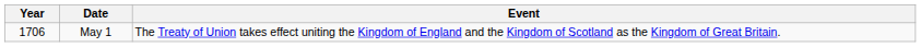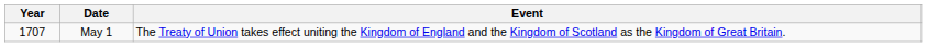May 1 | Year: 1706 -> 1707
